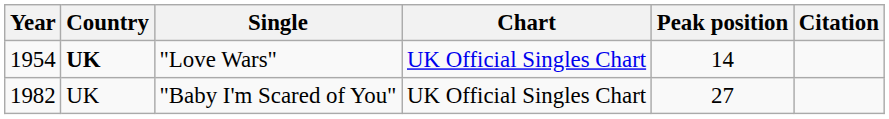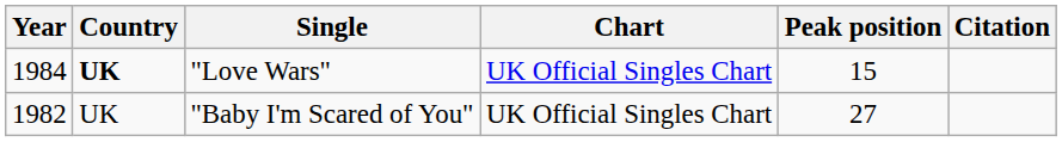"Love Wars" | Year: 1954 -> 1984
"Love Wars" | Peak position: 14 -> 15
